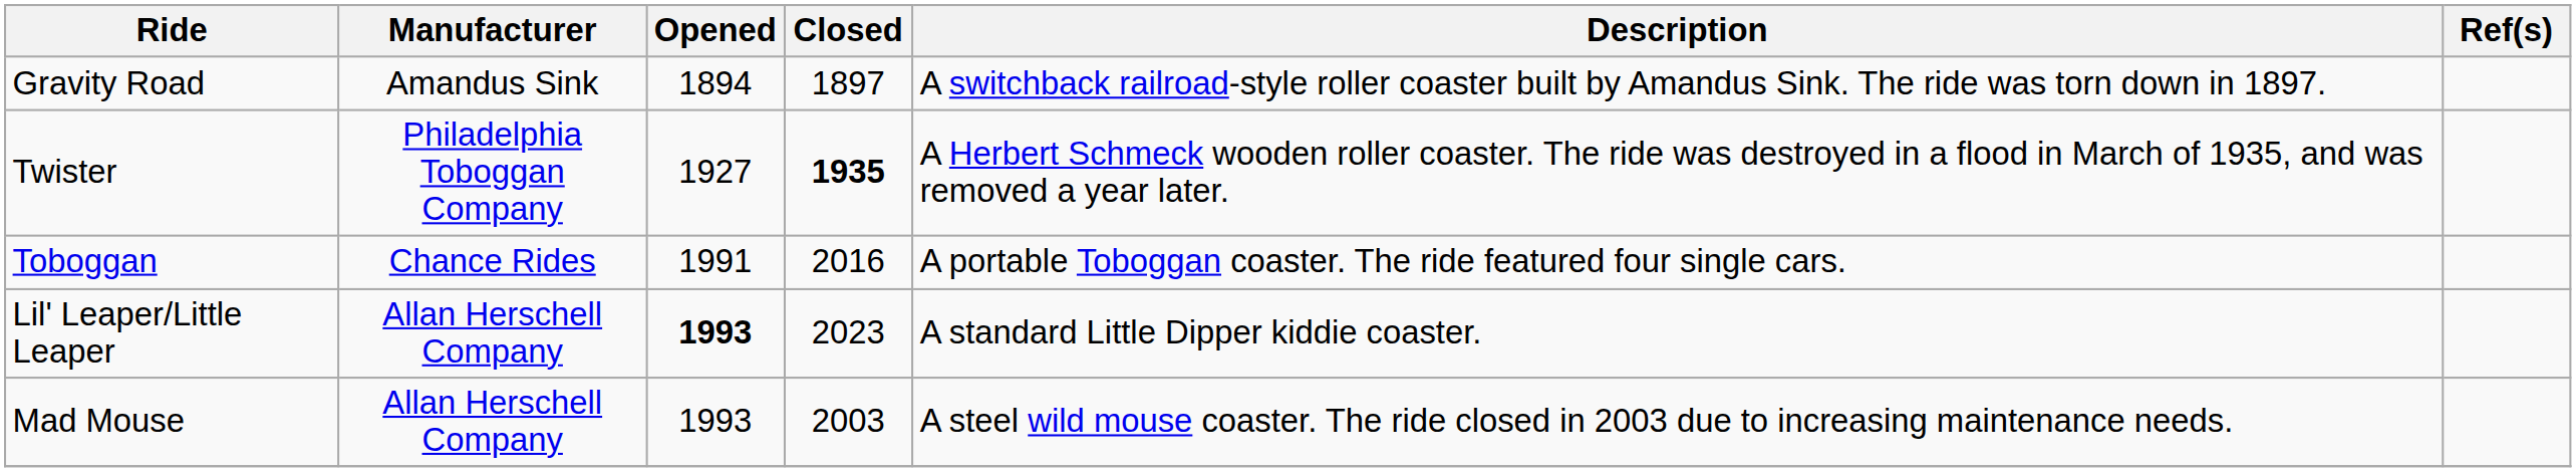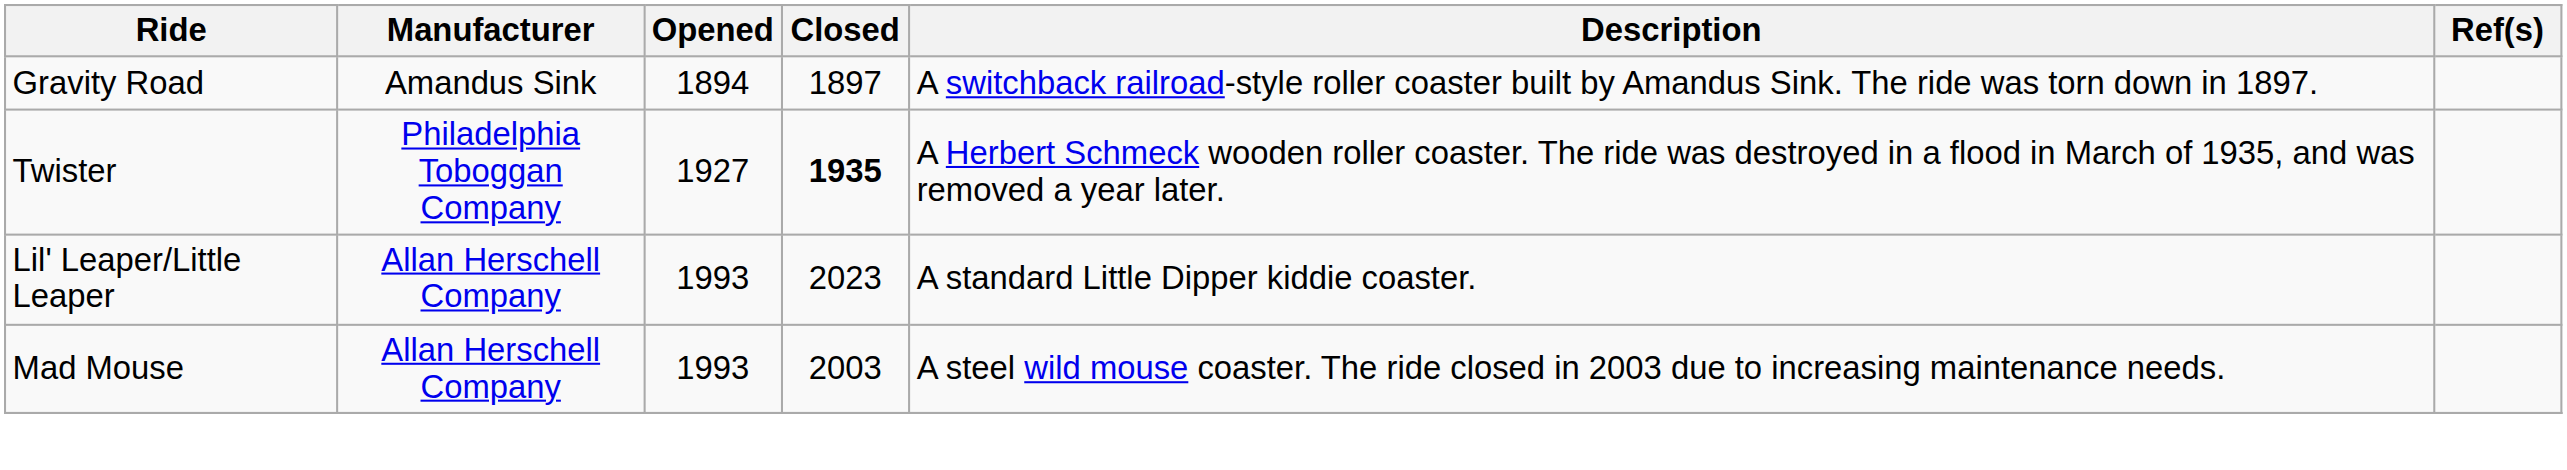- row: Toboggan | Chance Rides | 1991 | 2016 | A portable Toboggan coaster. The ride featured four single cars.
Lil' Leaper/Little Leaper | Opened: bold -> normal
